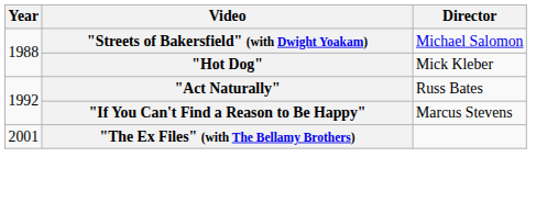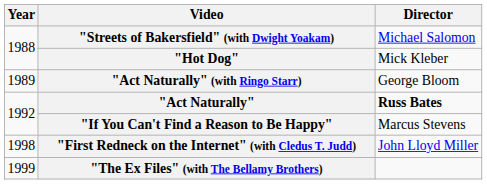+ row: 1989 | "Act Naturally" (with Ringo Starr) | George Bloom
"Act Naturally" | Director: normal -> bold
+ row: 1998 | "First Redneck on the Internet" (with Cledus T. Judd) | John Lloyd Miller
"The Ex Files" (with The Bellamy Brothers) | Year: 2001 -> 1999
